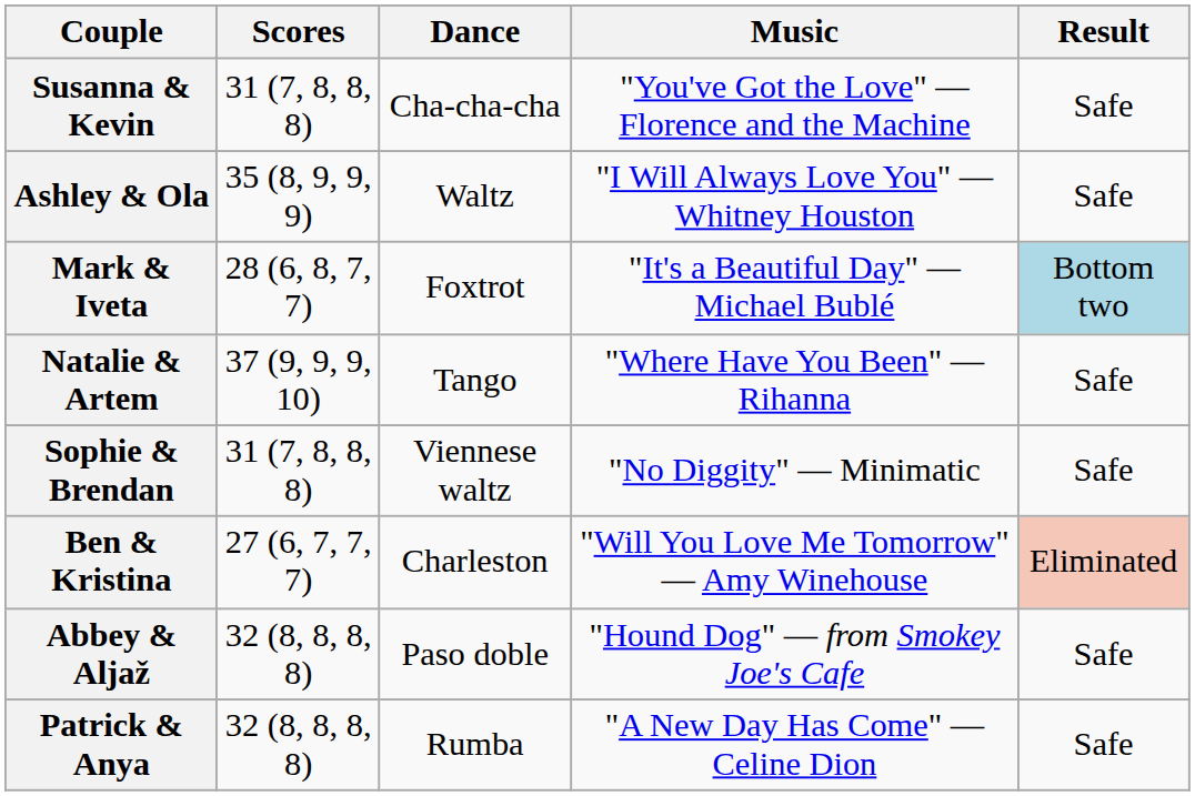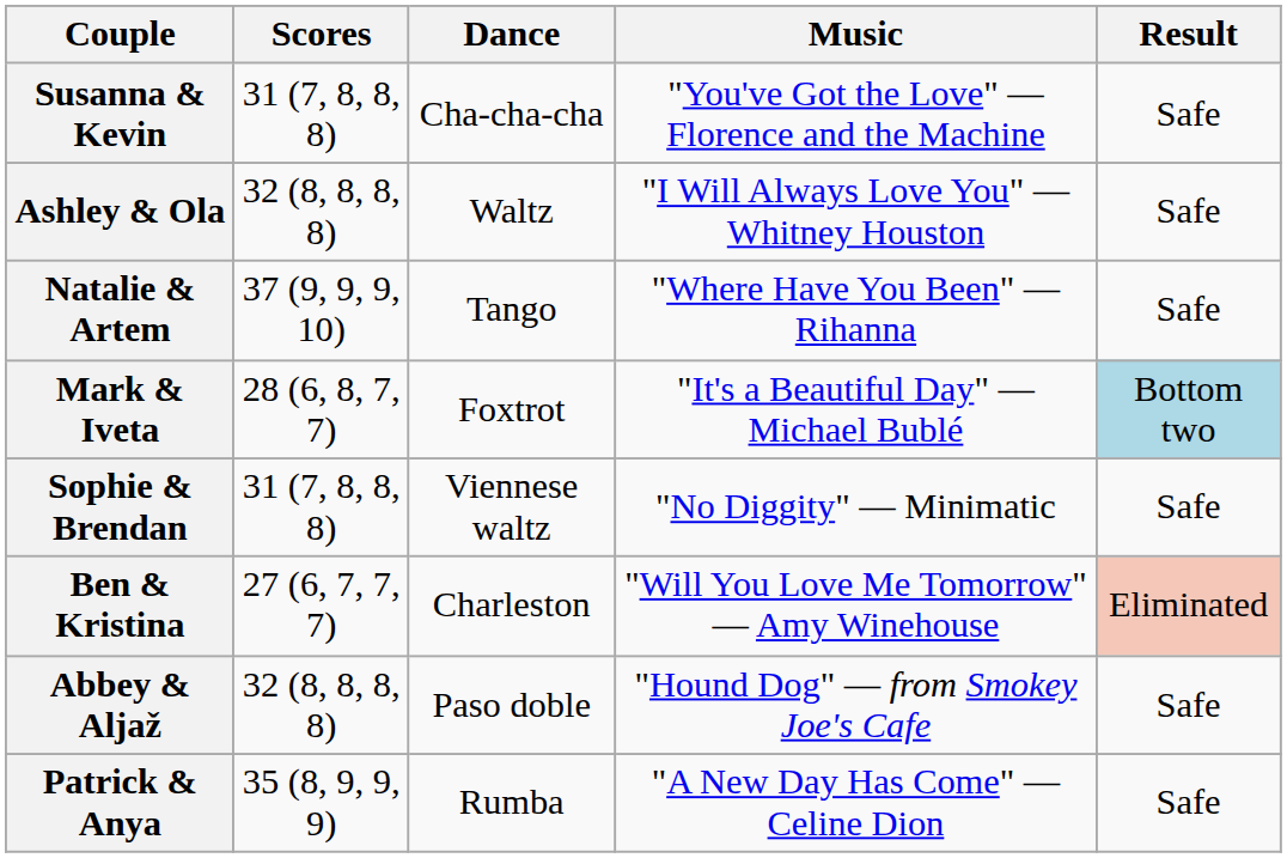Ashley & Ola | Scores: 35 (8, 9, 9, 9) -> 32 (8, 8, 8, 8)
rows swapped: Natalie & Artem <-> Mark & Iveta
Patrick & Anya | Scores: 32 (8, 8, 8, 8) -> 35 (8, 9, 9, 9)
